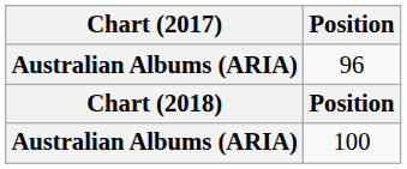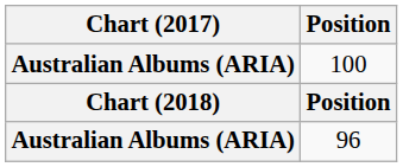rows swapped: 100 <-> 96
